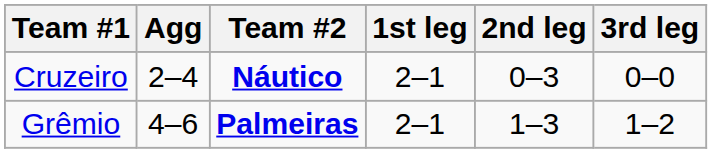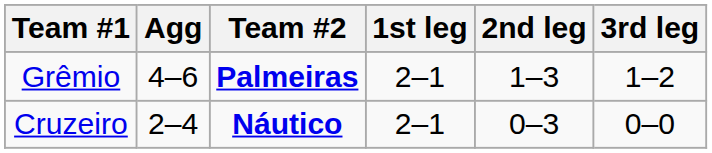rows swapped: Cruzeiro <-> Grêmio
